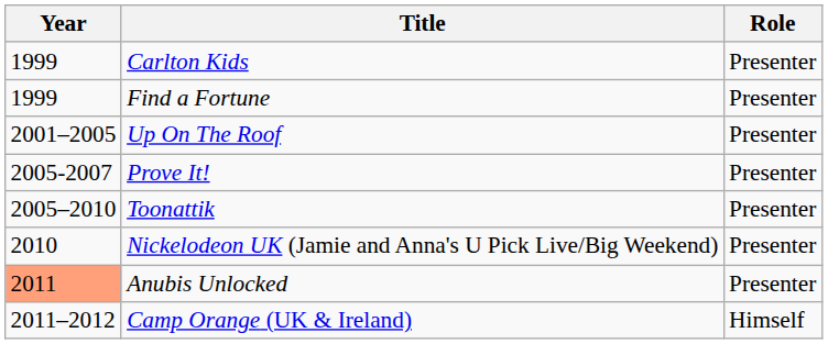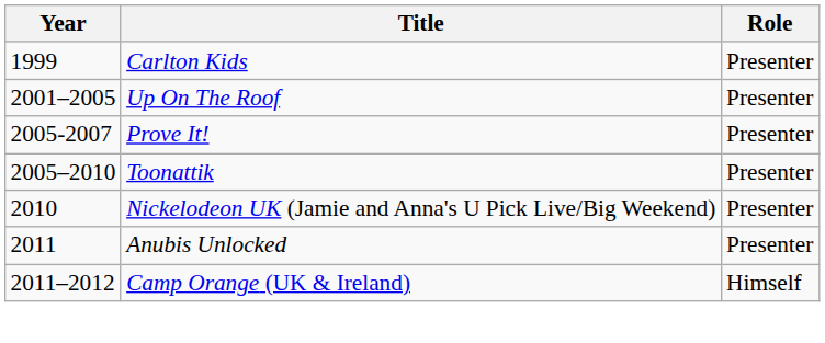- row: 1999 | Find a Fortune | Presenter
Anubis Unlocked | Year: lightsalmon background -> no background
